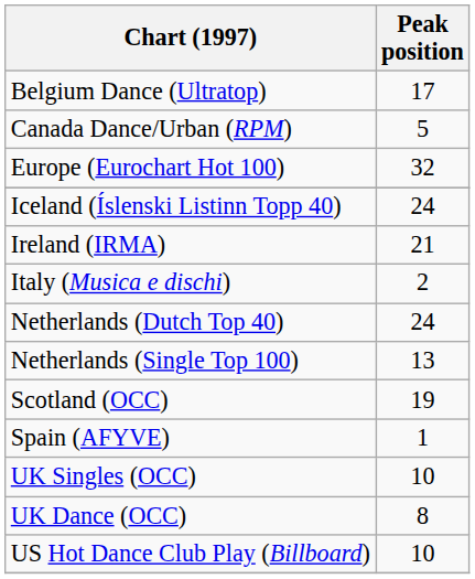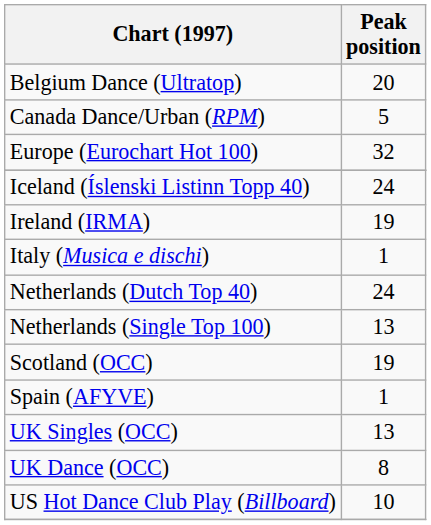Belgium Dance (Ultratop) | Peak position: 17 -> 20
Ireland (IRMA) | Peak position: 21 -> 19
Italy (Musica e dischi) | Peak position: 2 -> 1
UK Singles (OCC) | Peak position: 10 -> 13
